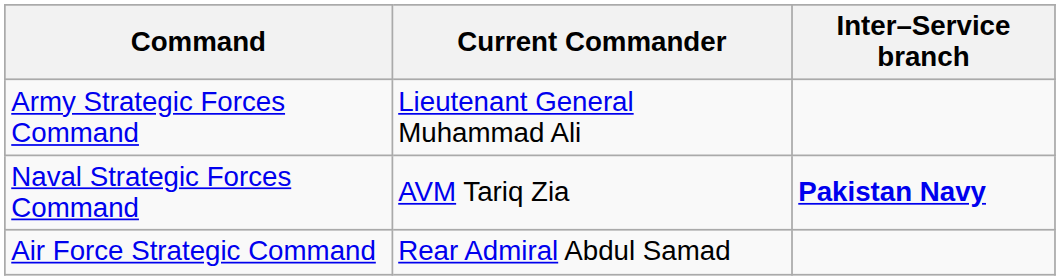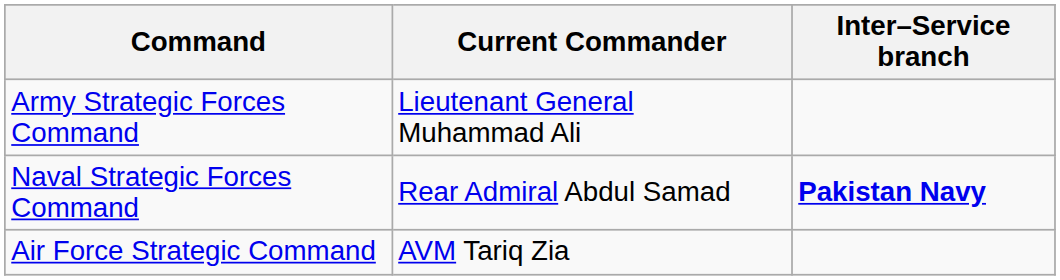Naval Strategic Forces Command | Current Commander: AVM Tariq Zia -> Rear Admiral Abdul Samad
Air Force Strategic Command | Current Commander: Rear Admiral Abdul Samad -> AVM Tariq Zia
